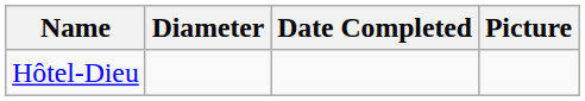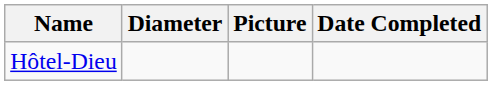columns swapped: Date Completed <-> Picture
